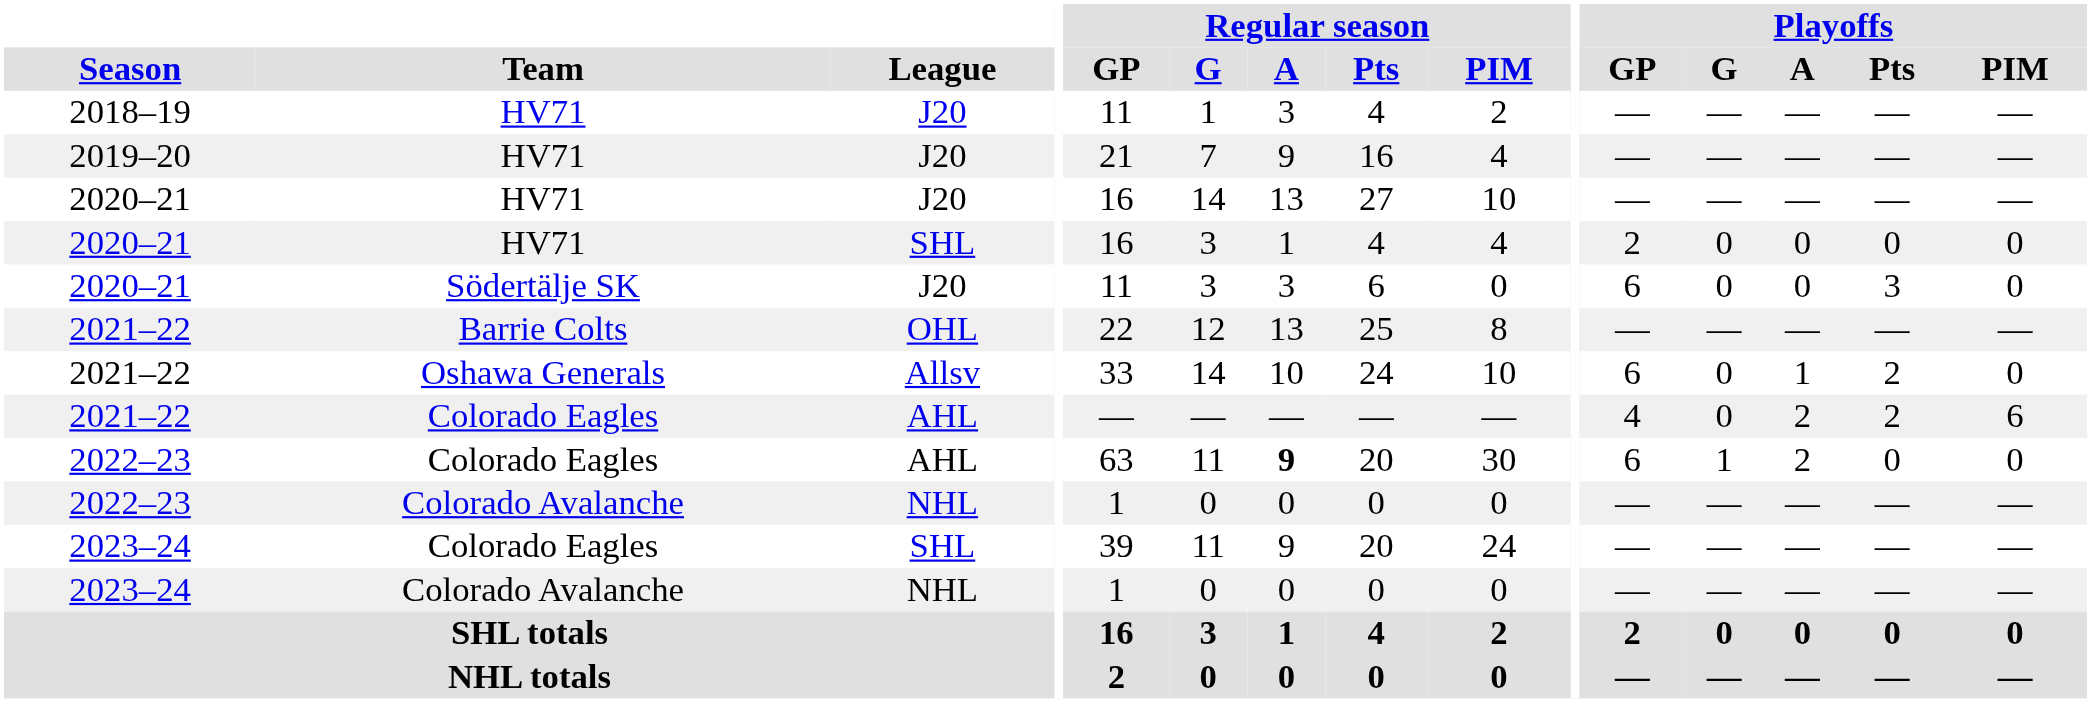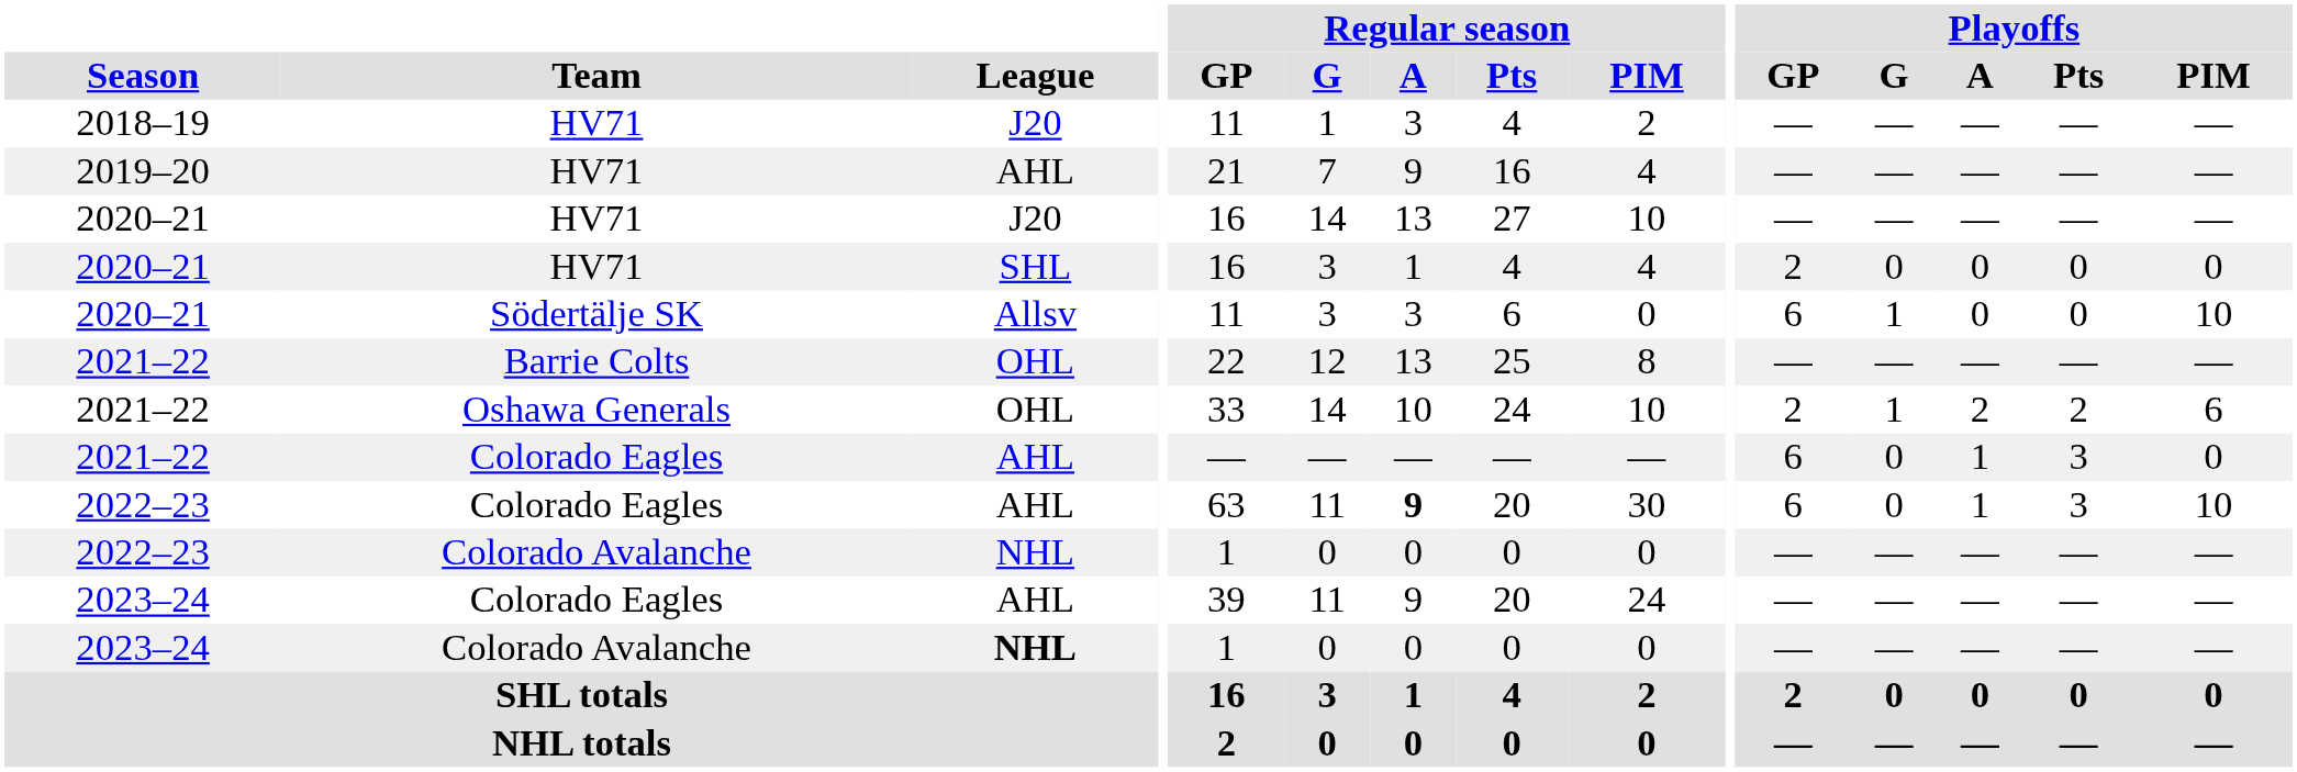2019–20 | League: J20 -> AHL
2020–21 / Södertälje SK | League: J20 -> Allsv
2020–21 / Södertälje SK | Playoffs / G: 0 -> 1
2020–21 / Södertälje SK | Playoffs / Pts: 3 -> 0
2020–21 / Södertälje SK | Playoffs / PIM: 0 -> 10
2021–22 / Oshawa Generals | League: Allsv -> OHL
2021–22 / Oshawa Generals | Playoffs / GP: 6 -> 2
2021–22 / Oshawa Generals | Playoffs / G: 0 -> 1
2021–22 / Oshawa Generals | Playoffs / A: 1 -> 2
2021–22 / Oshawa Generals | Playoffs / PIM: 0 -> 6
2021–22 / Colorado Eagles | Playoffs / GP: 4 -> 6
2021–22 / Colorado Eagles | Playoffs / A: 2 -> 1
2021–22 / Colorado Eagles | Playoffs / Pts: 2 -> 3
2021–22 / Colorado Eagles | Playoffs / PIM: 6 -> 0
2022–23 / Colorado Eagles | Playoffs / G: 1 -> 0
2022–23 / Colorado Eagles | Playoffs / A: 2 -> 1
2022–23 / Colorado Eagles | Playoffs / Pts: 0 -> 3
2022–23 / Colorado Eagles | Playoffs / PIM: 0 -> 10
2023–24 / Colorado Eagles | League: SHL -> AHL
2023–24 / Colorado Avalanche | League: normal -> bold
